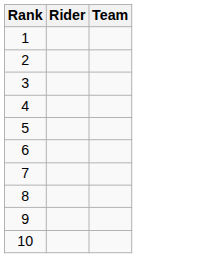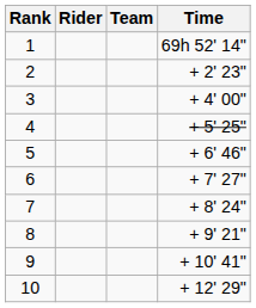+ column: Time | 69h 52' 14" | + 2' 23" | + 4' 00" | + 5' 25" | + 6' 46" | + 7' 27" | + 8' 24" | + 9' 21" | + 10' 41" | + 12' 29"
